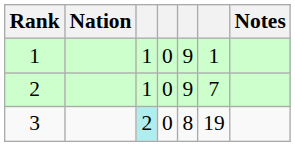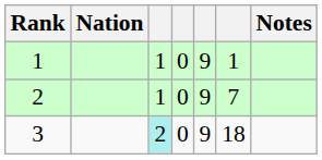3 | column 5: 8 -> 9
3 | column 6: 19 -> 18
